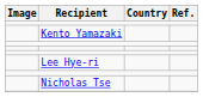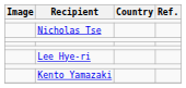rows swapped: Nicholas Tse <-> Kento Yamazaki
